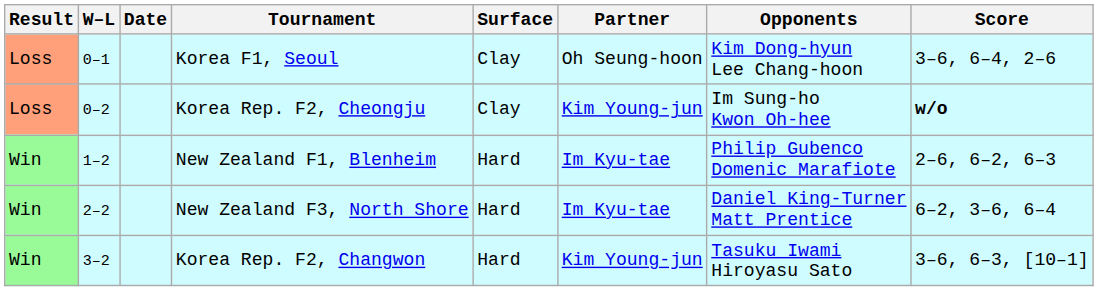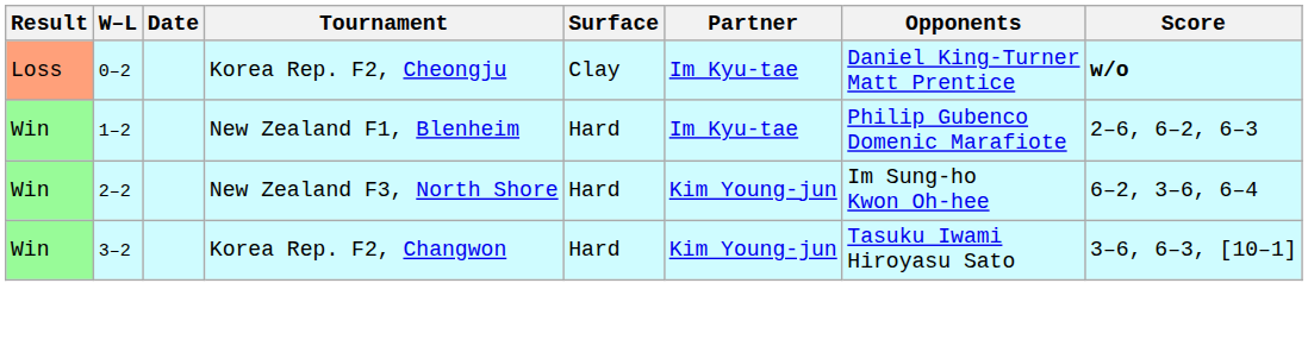- row: Loss | 0–1 | Korea F1, Seoul | Clay | Oh Seung-hoon | Kim Dong-hyun Lee Chang-hoon | 3–6, 6–4, 2–6
Korea Rep. F2, Cheongju | Partner: Kim Young-jun -> Im Kyu-tae
Korea Rep. F2, Cheongju | Opponents: Im Sung-ho Kwon Oh-hee -> Daniel King-Turner Matt Prentice
New Zealand F3, North Shore | Partner: Im Kyu-tae -> Kim Young-jun
New Zealand F3, North Shore | Opponents: Daniel King-Turner Matt Prentice -> Im Sung-ho Kwon Oh-hee
